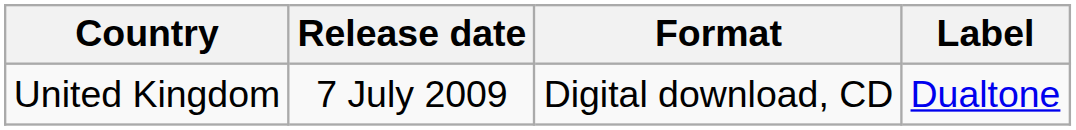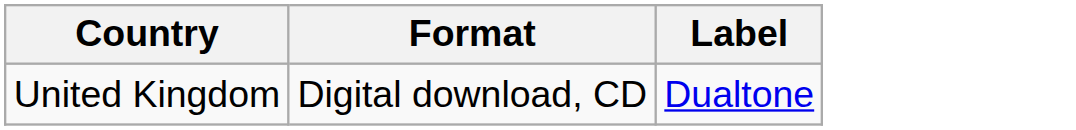- column: Release date | 7 July 2009
